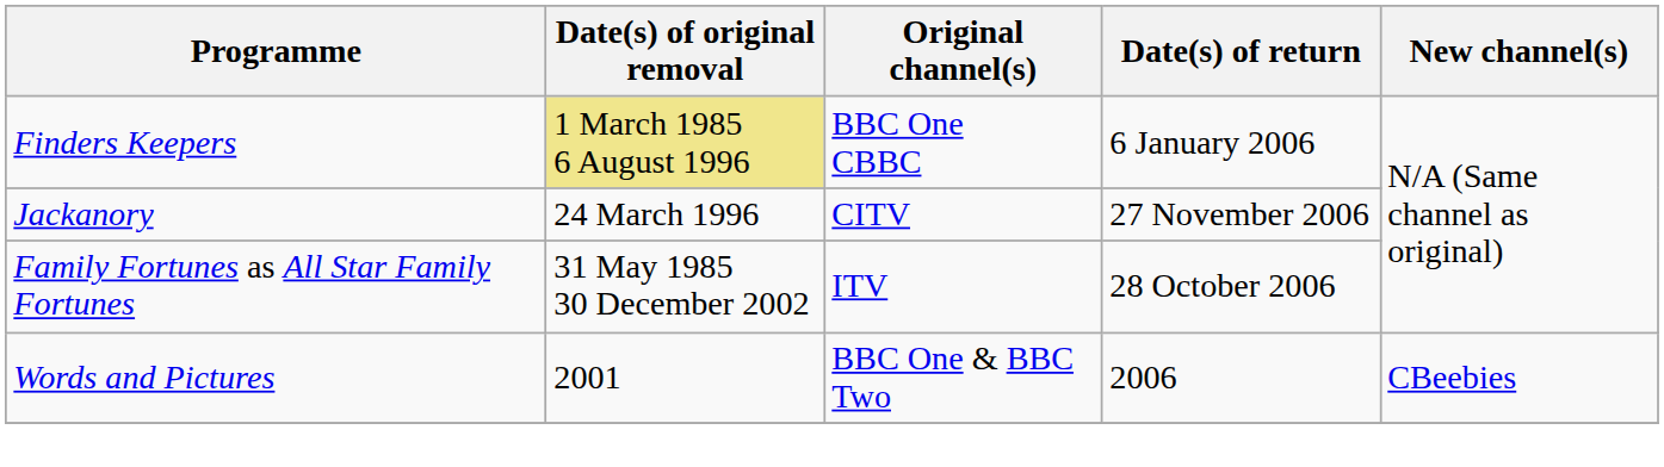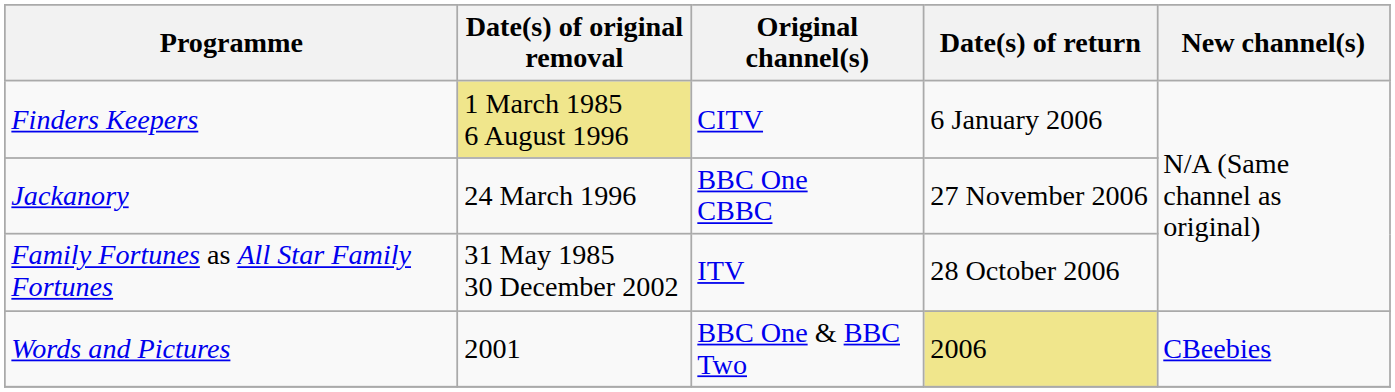Finders Keepers | Original channel(s): BBC One CBBC -> CITV
Jackanory | Original channel(s): CITV -> BBC One CBBC
Words and Pictures | Date(s) of return: no background -> khaki background
